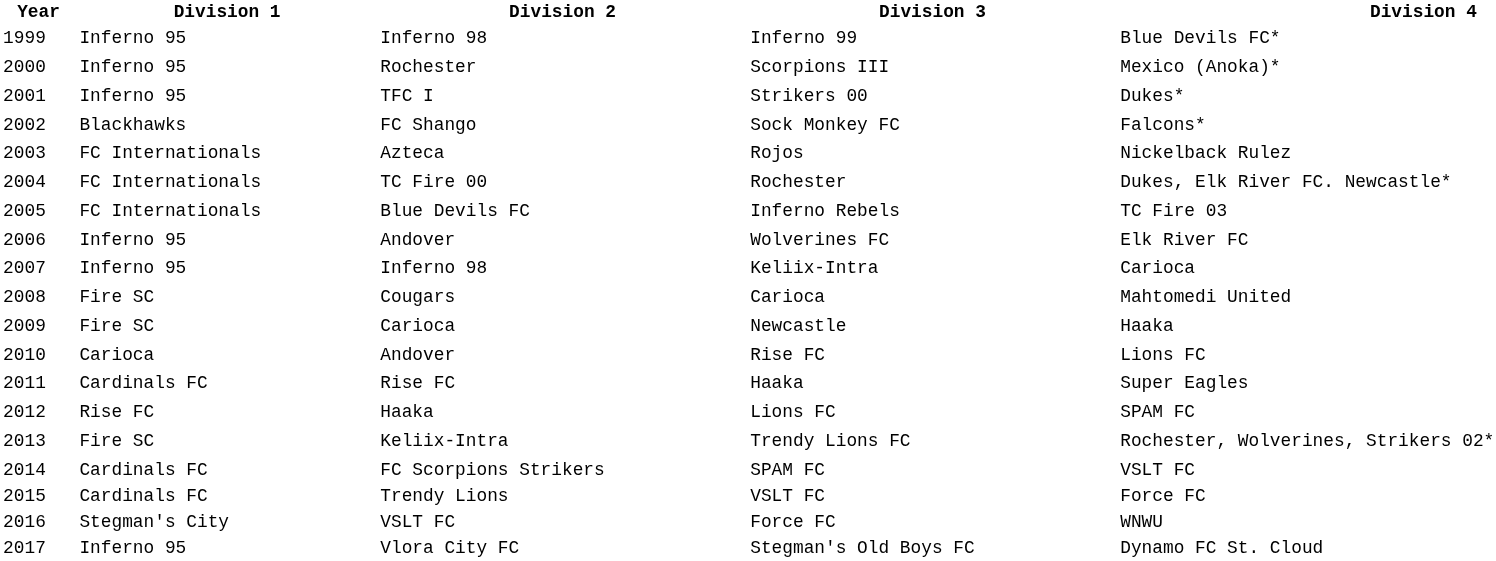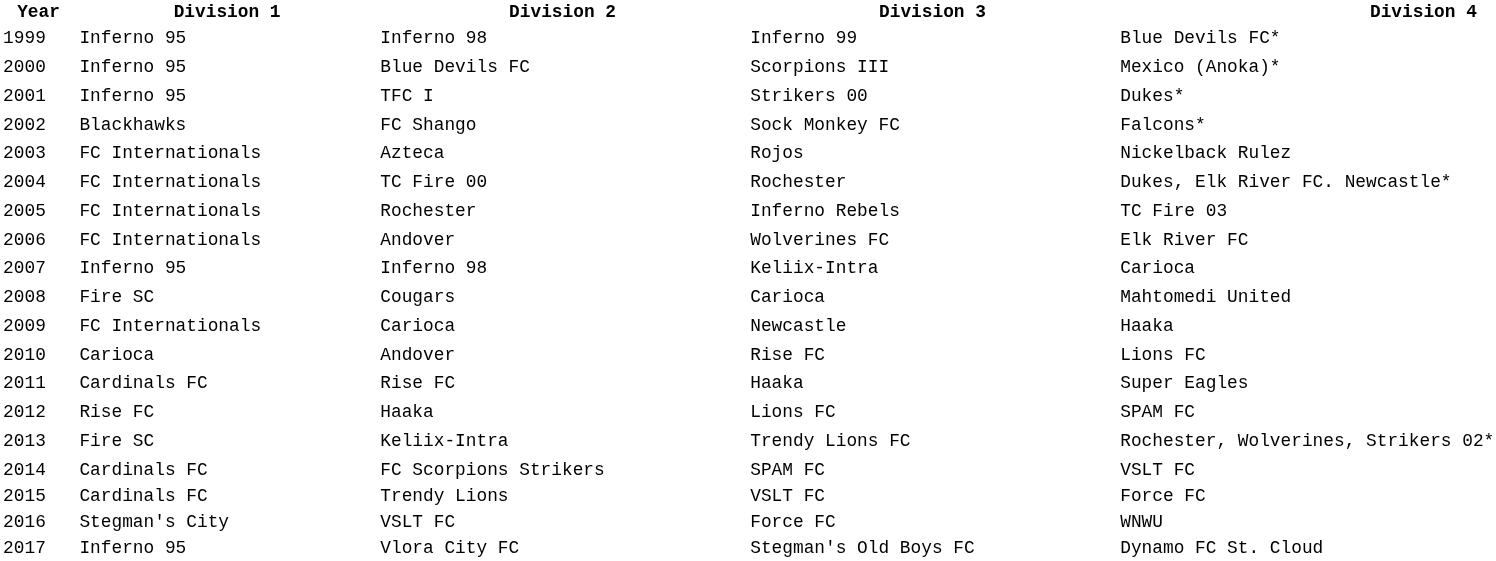Scorpions III | Division 2: Rochester -> Blue Devils FC
Inferno Rebels | Division 2: Blue Devils FC -> Rochester
Wolverines FC | Division 1: Inferno 95 -> FC Internationals
Newcastle | Division 1: Fire SC -> FC Internationals
